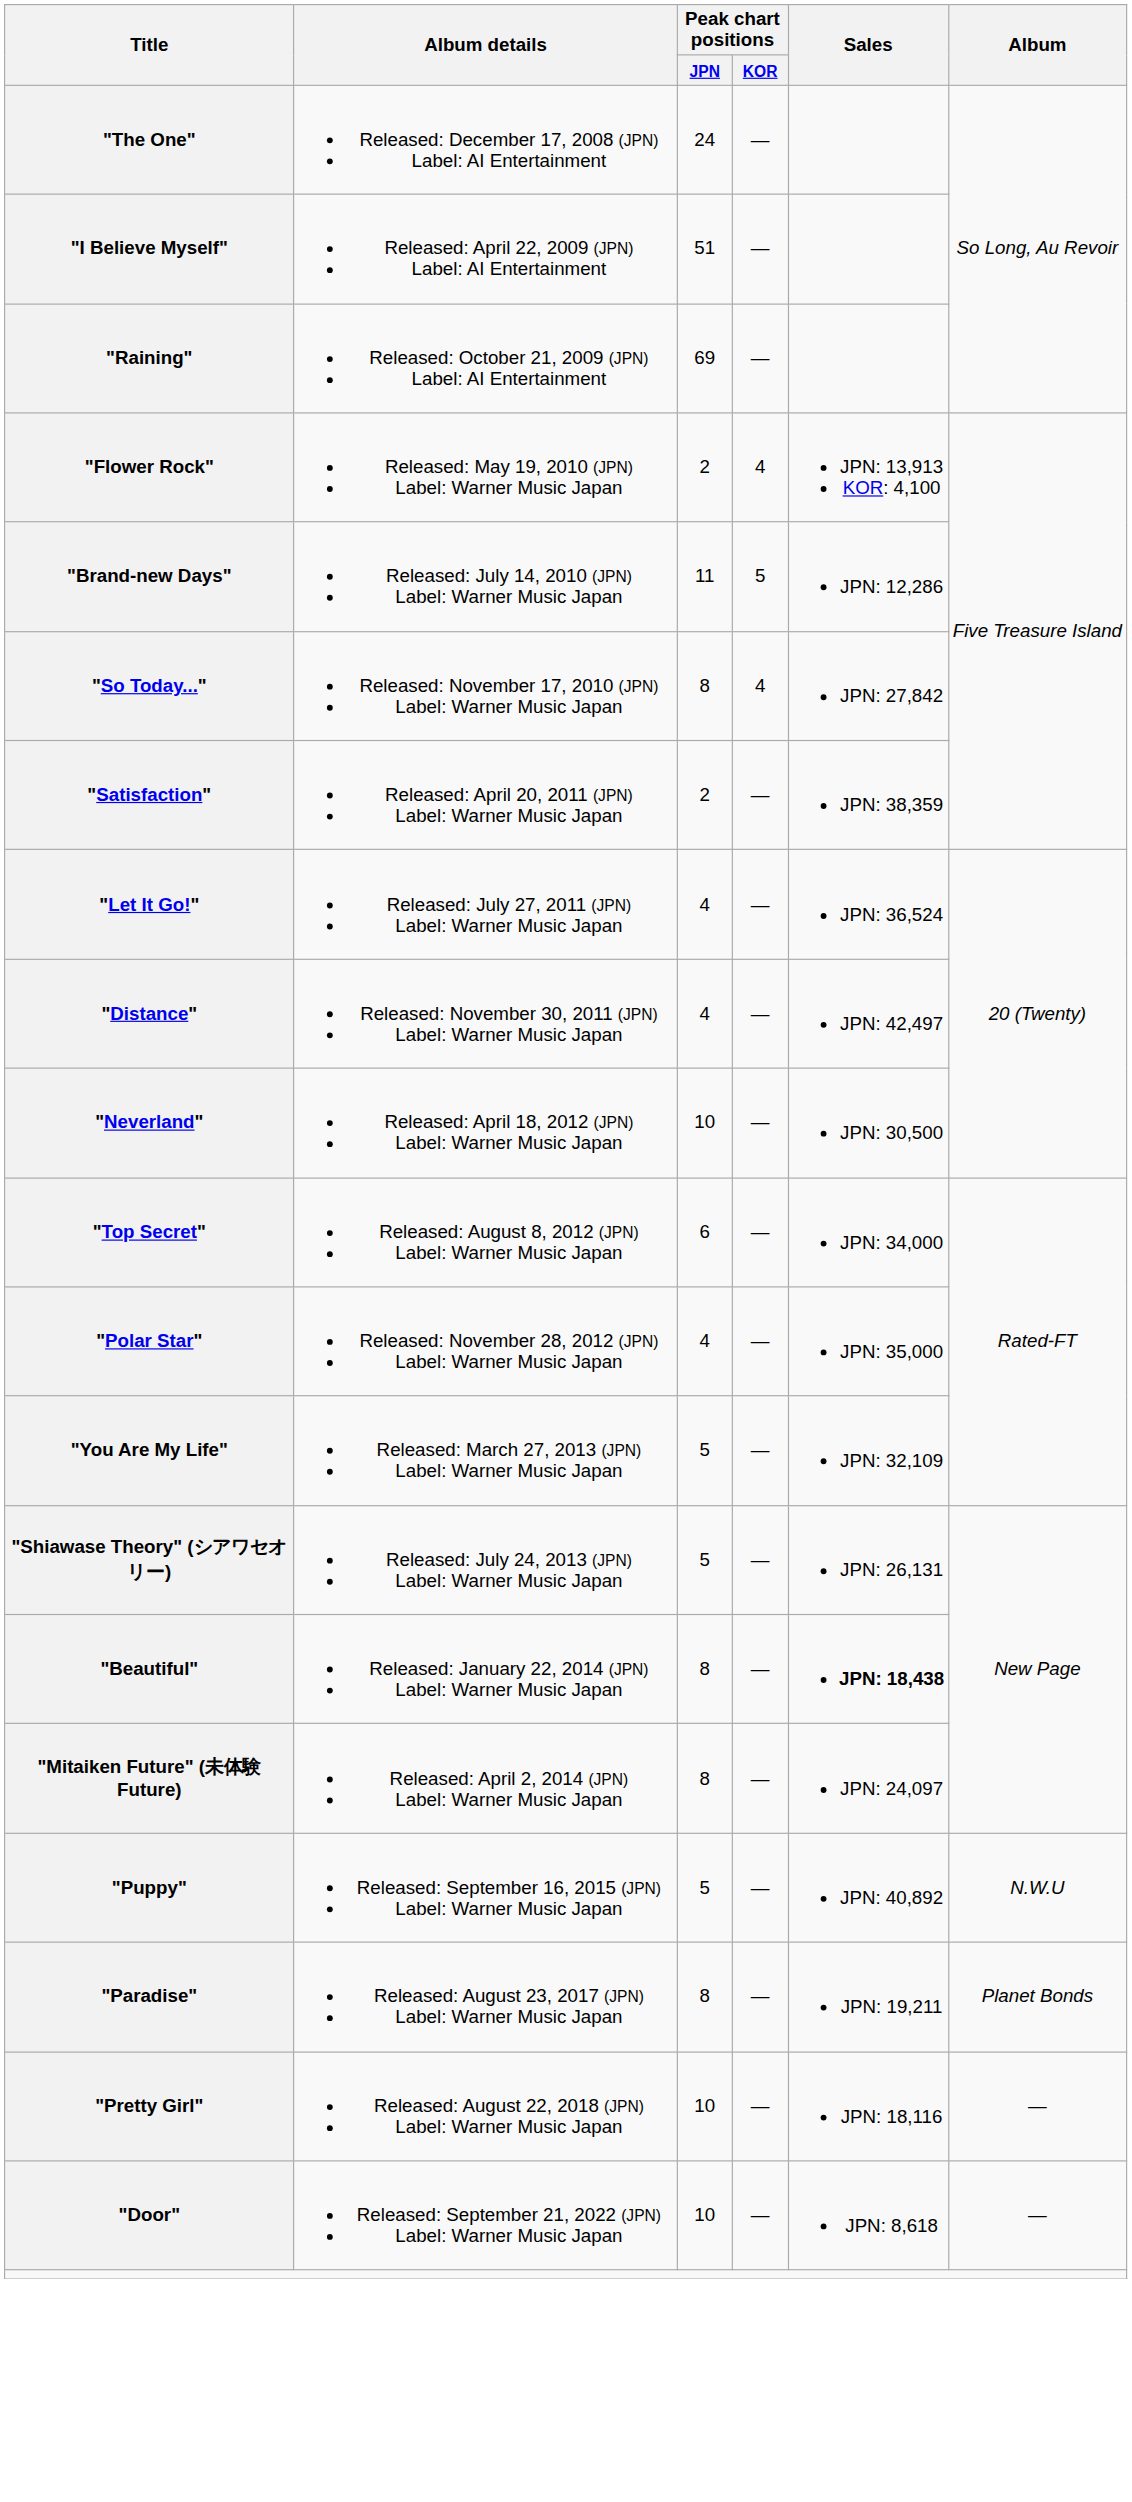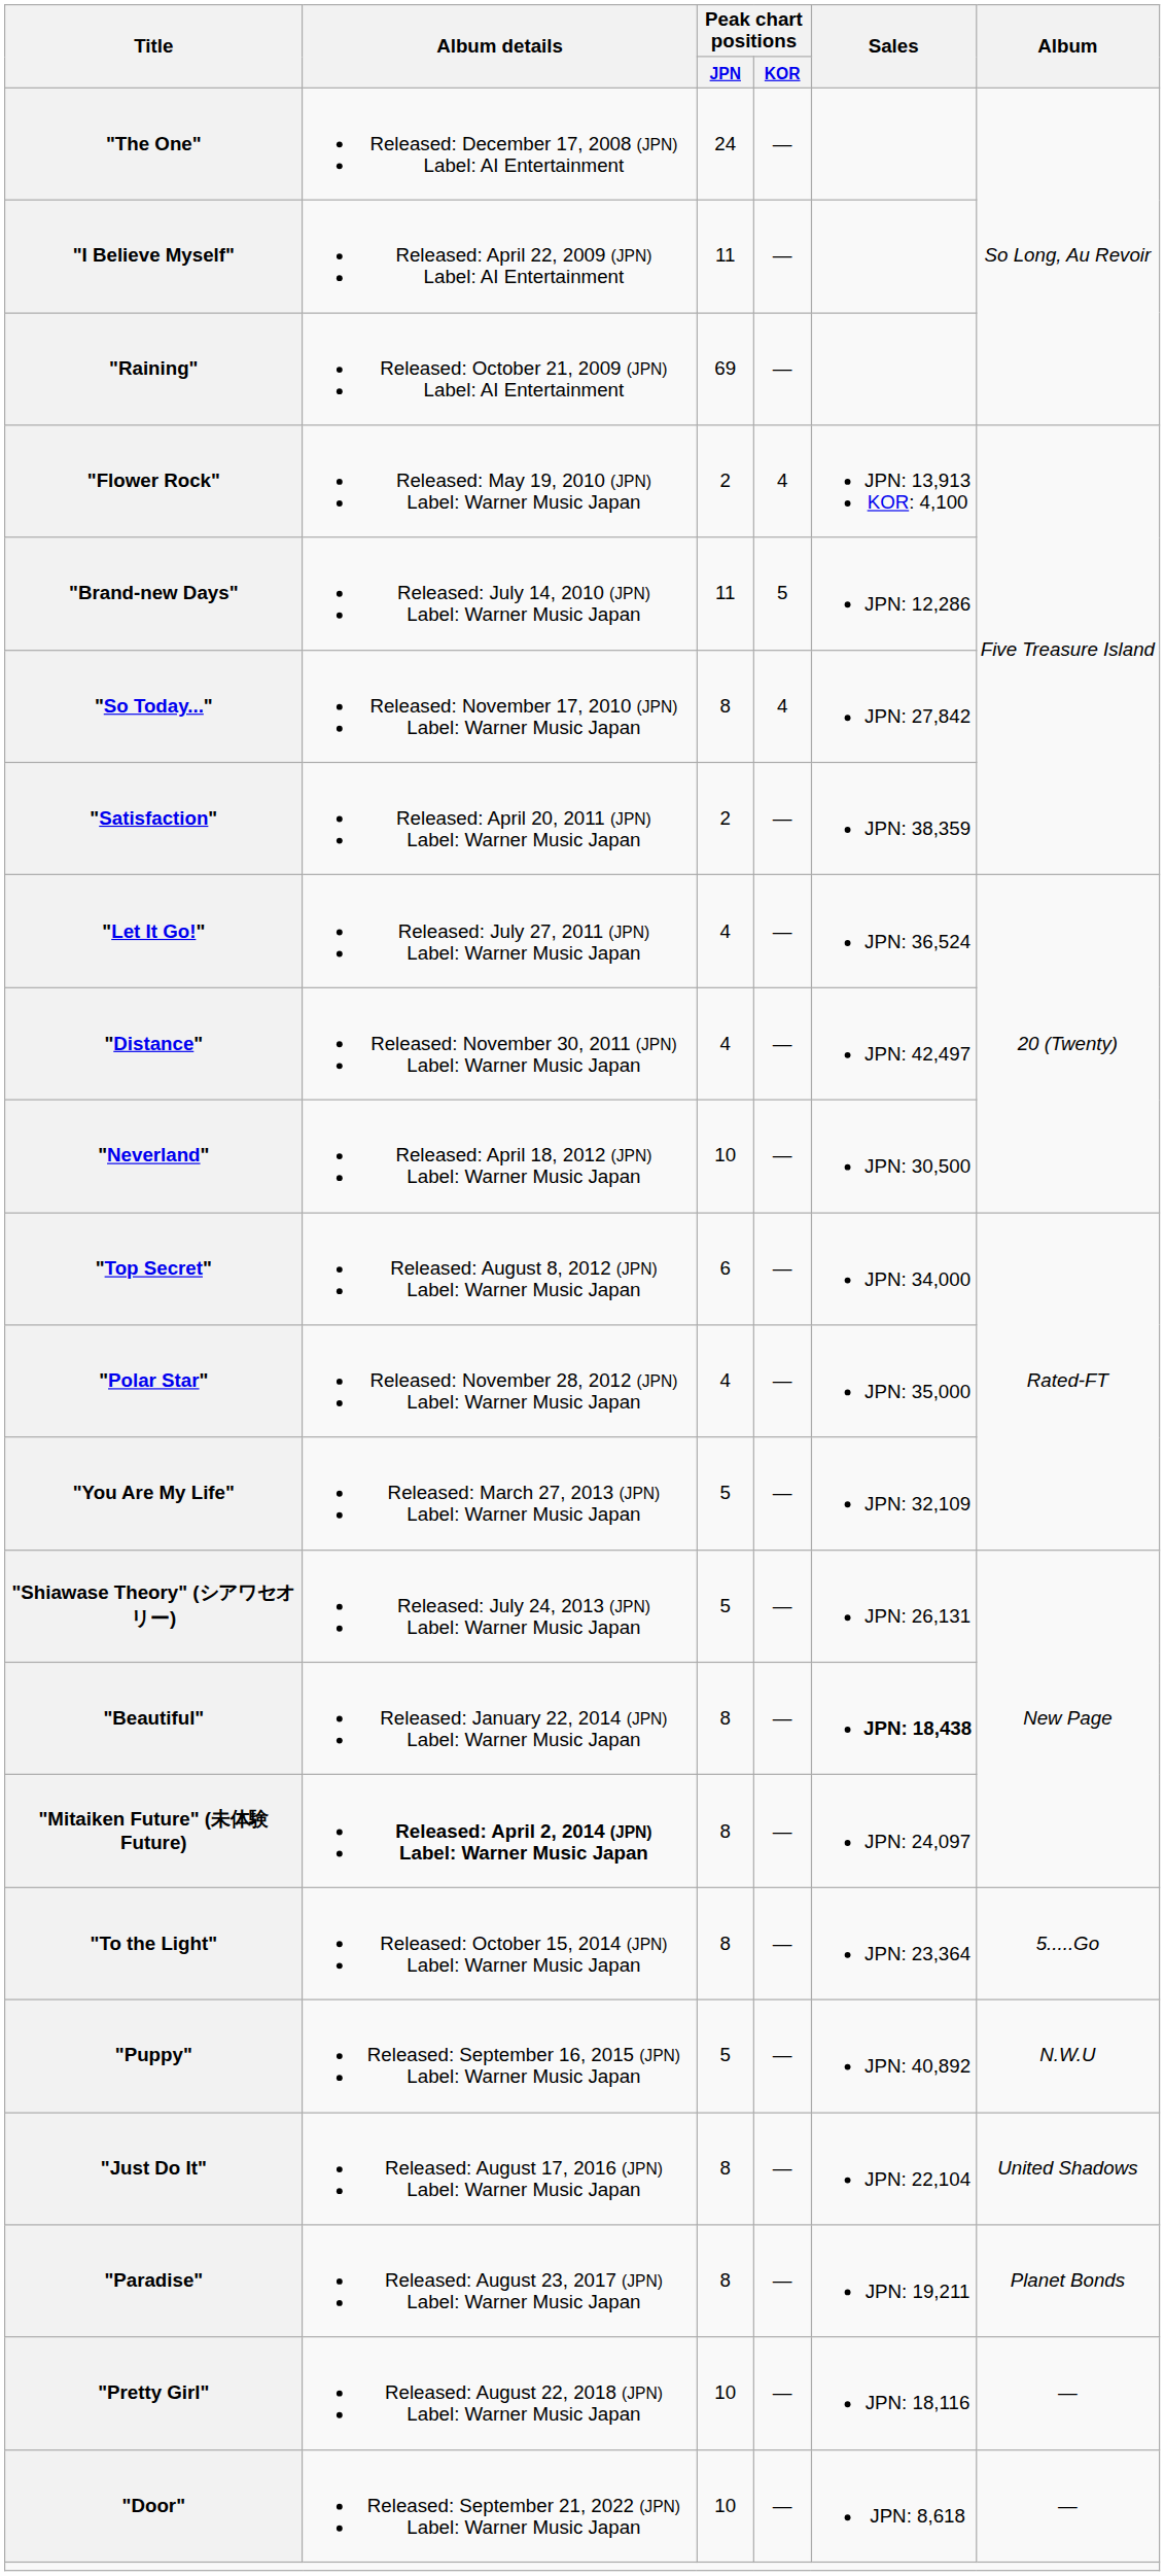"I Believe Myself" | Peak chart positions / JPN: 51 -> 11
"Mitaiken Future" (未体験Future) | Album details: normal -> bold
+ row: "To the Light" | Released: October 15, 2014 (JPN) Label: Warner Music Japan | 8 | — | JPN: 23,364 | 5.....Go
+ row: "Just Do It" | Released: August 17, 2016 (JPN) Label: Warner Music Japan | 8 | — | JPN: 22,104 | United Shadows
